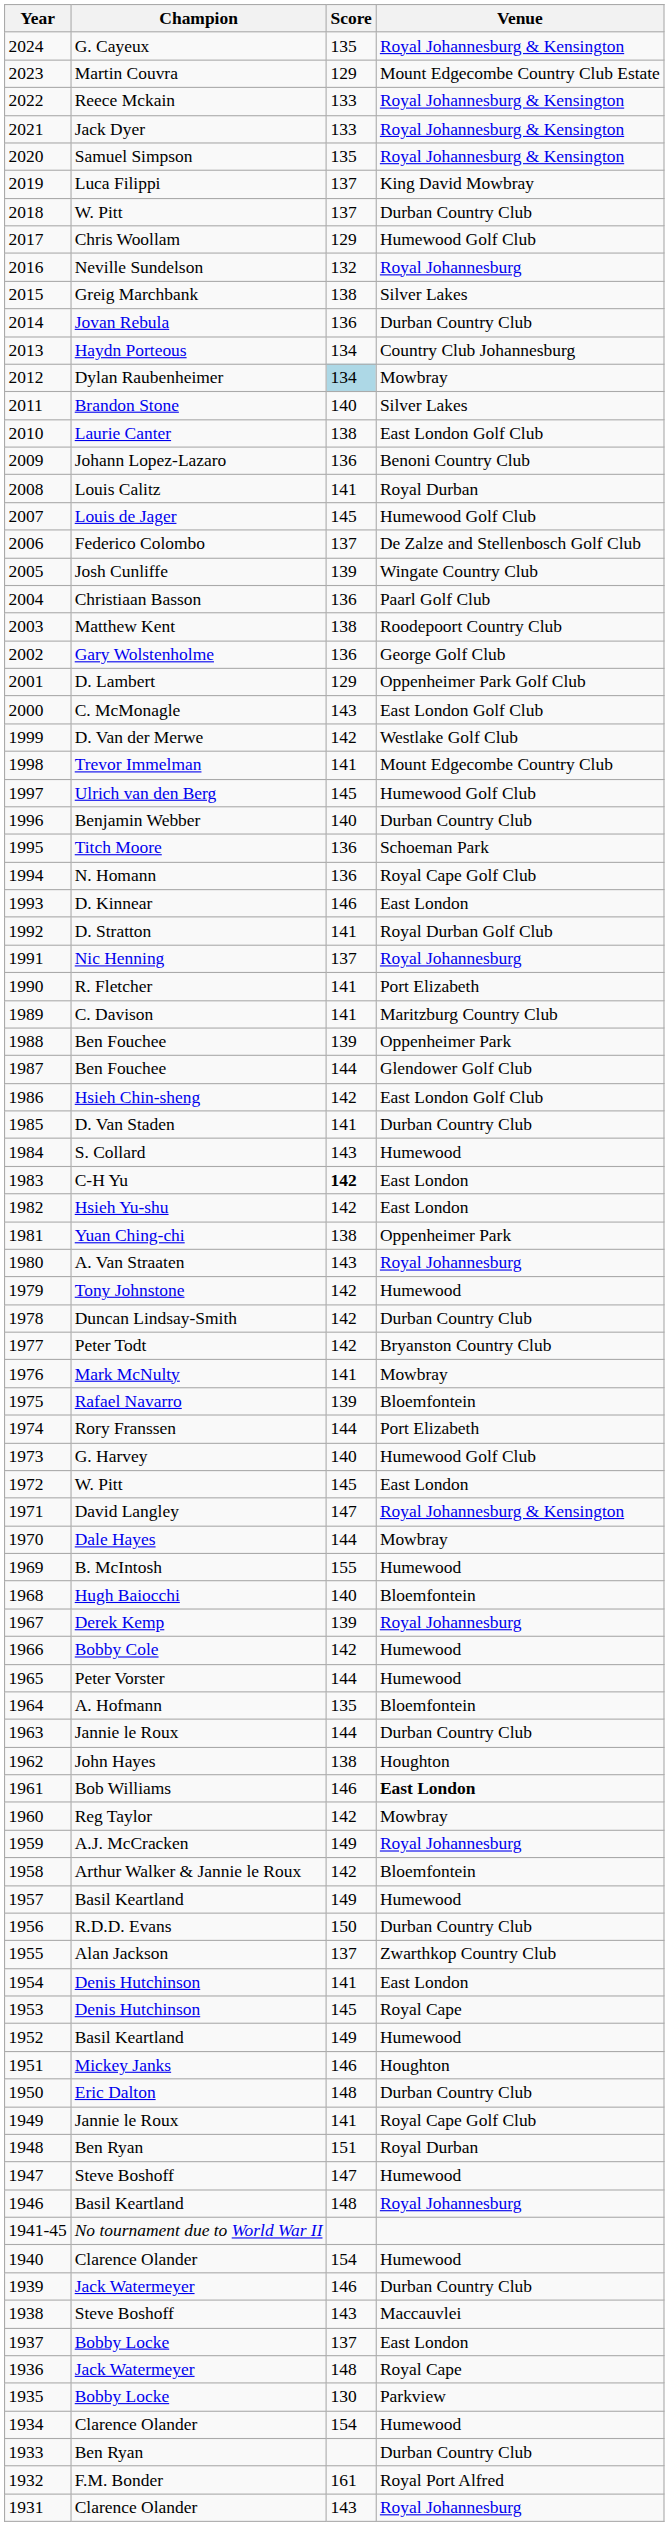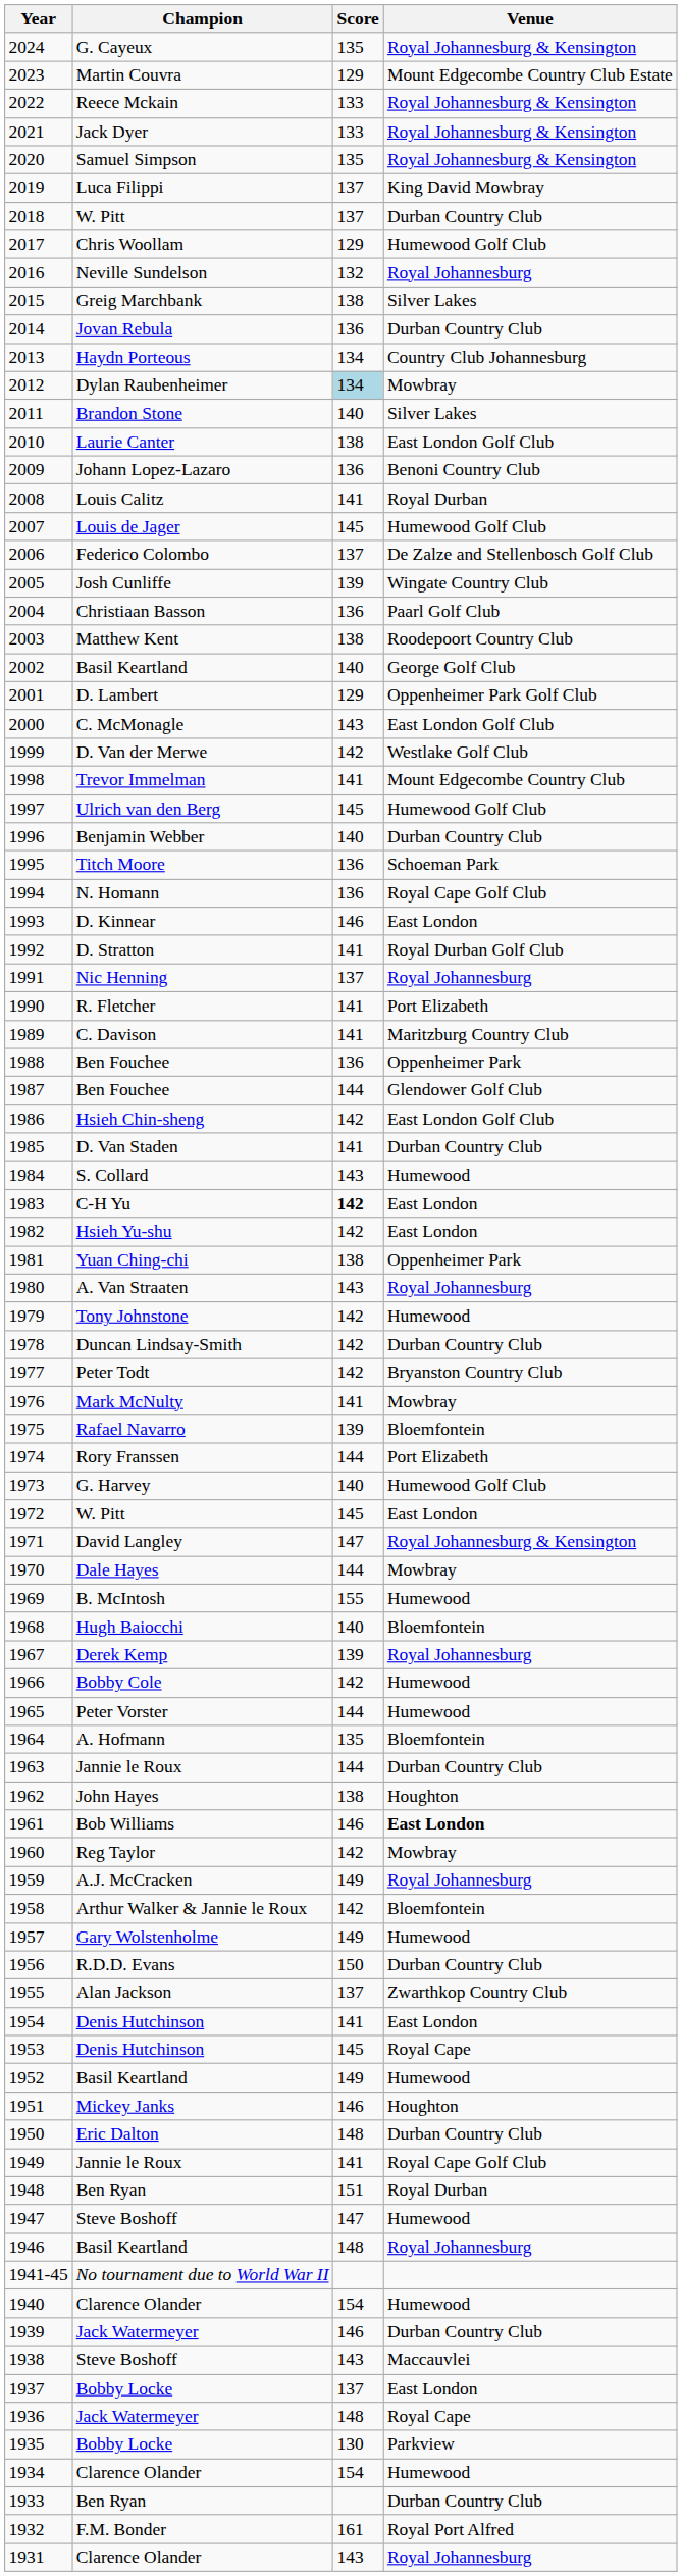2002 | Champion: Gary Wolstenholme -> Basil Keartland
2002 | Score: 136 -> 140
1988 | Score: 139 -> 136
1957 | Champion: Basil Keartland -> Gary Wolstenholme
